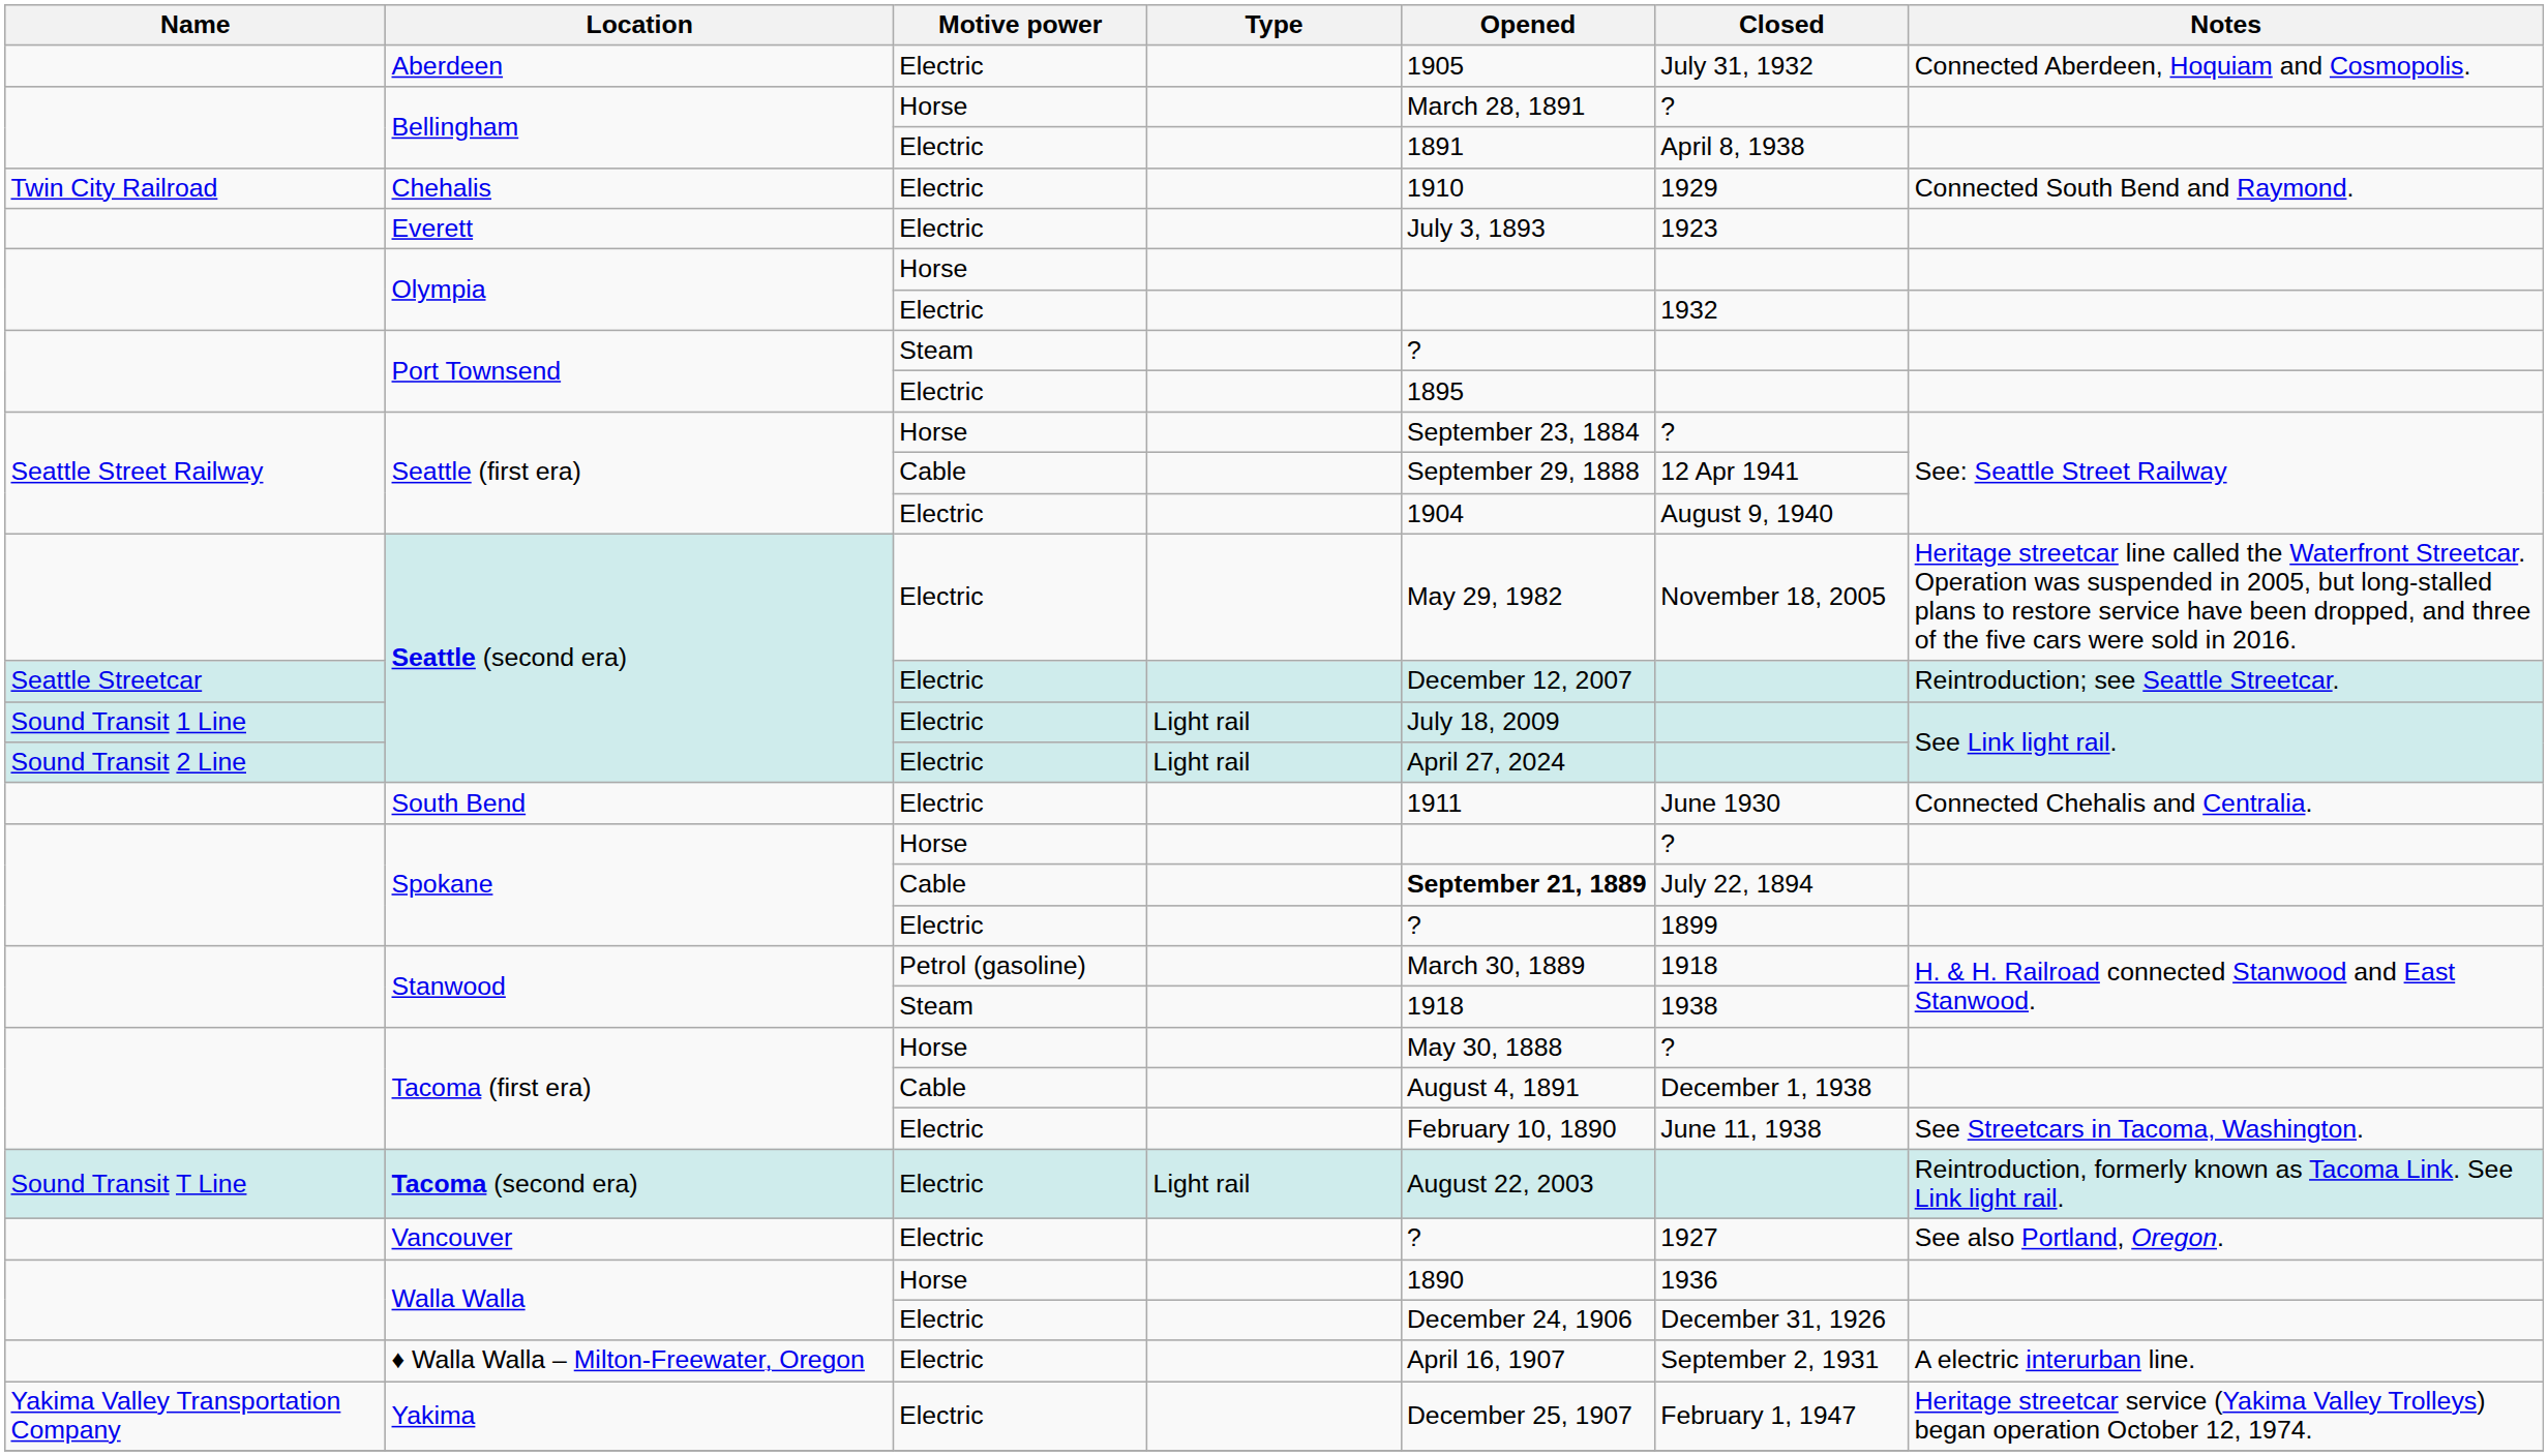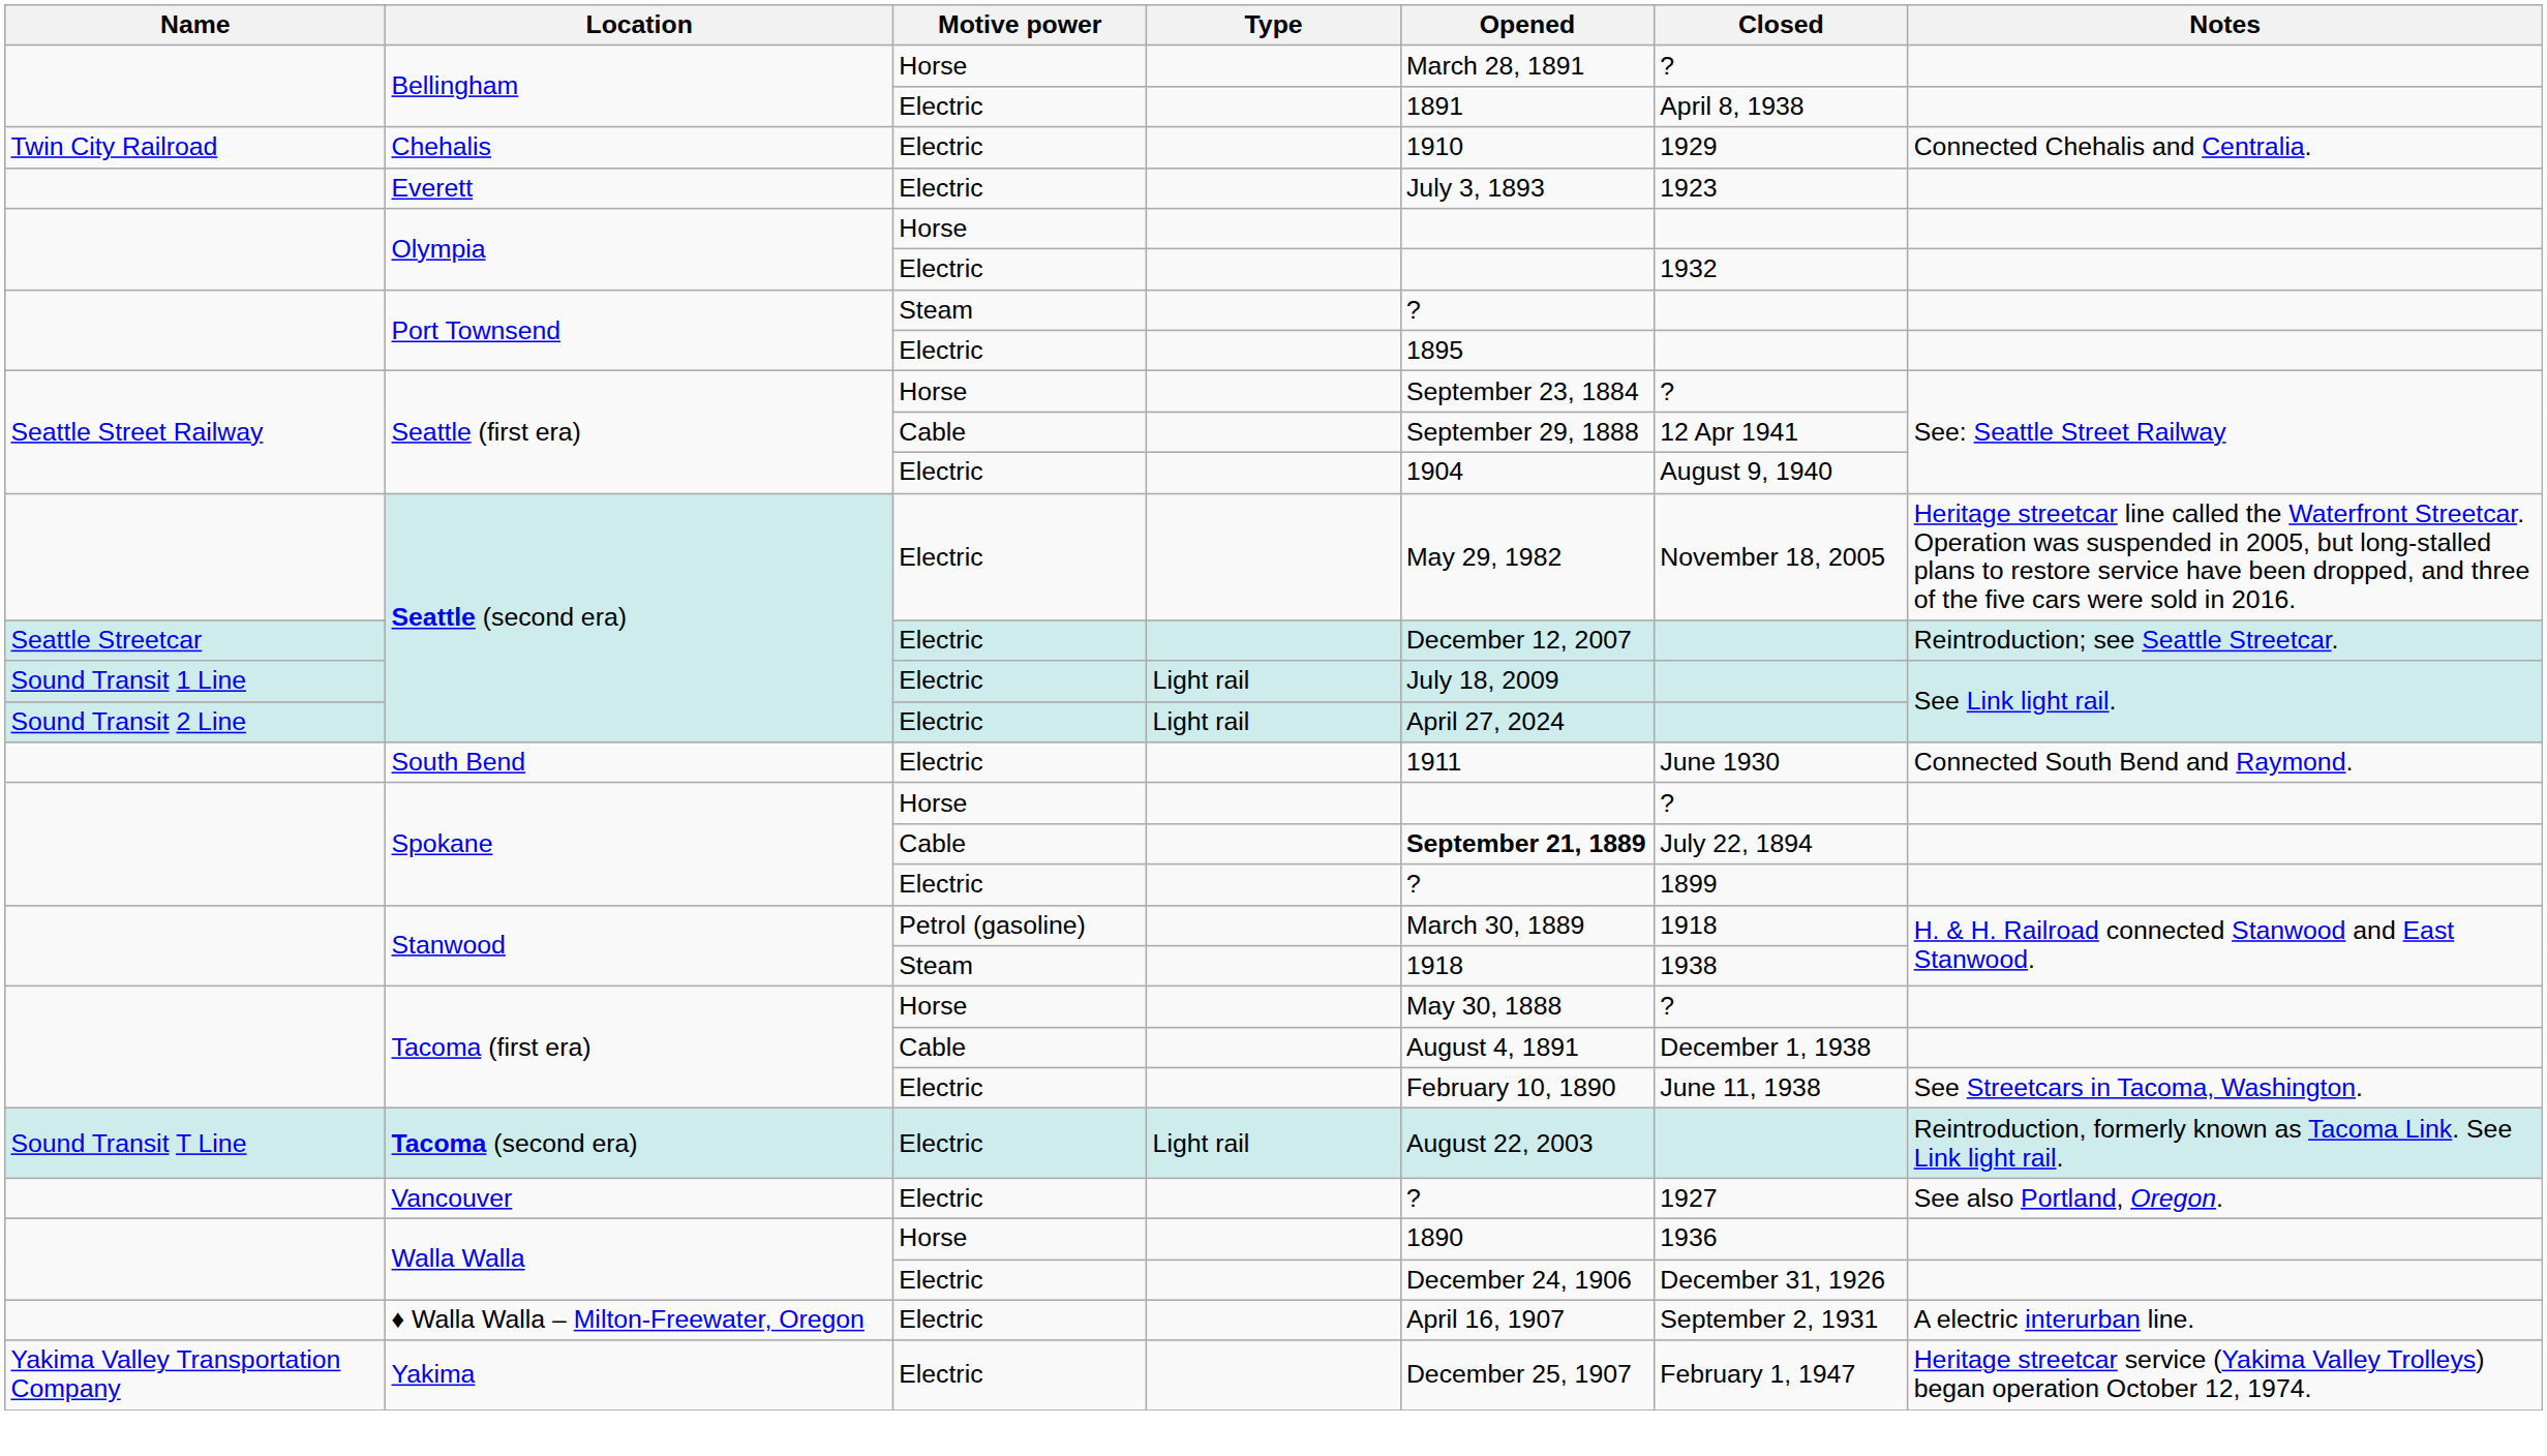- row: Aberdeen | Electric | 1905 | July 31, 1932 | Connected Aberdeen, Hoquiam and Cosmopolis.
Chehalis | Notes: Connected South Bend and Raymond. -> Connected Chehalis and Centralia.
South Bend | Notes: Connected Chehalis and Centralia. -> Connected South Bend and Raymond.
